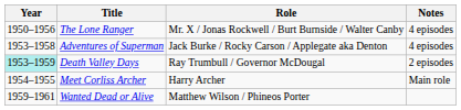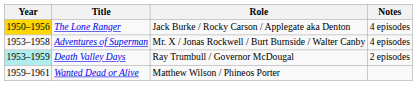The Lone Ranger | Year: no background -> gold background
The Lone Ranger | Role: Mr. X / Jonas Rockwell / Burt Burnside / Walter Canby -> Jack Burke / Rocky Carson / Applegate aka Denton
Adventures of Superman | Role: Jack Burke / Rocky Carson / Applegate aka Denton -> Mr. X / Jonas Rockwell / Burt Burnside / Walter Canby
- row: 1954–1955 | Meet Corliss Archer | Harry Archer | Main role
